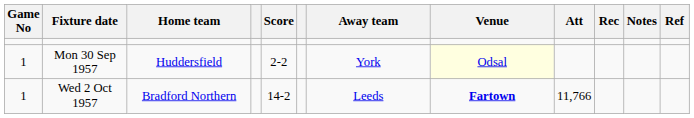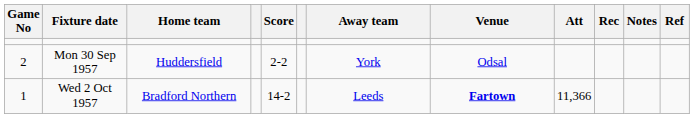Mon 30 Sep 1957 | Game No: 1 -> 2
Mon 30 Sep 1957 | Venue: lightyellow background -> no background
Wed 2 Oct 1957 | Att: 11,766 -> 11,366
